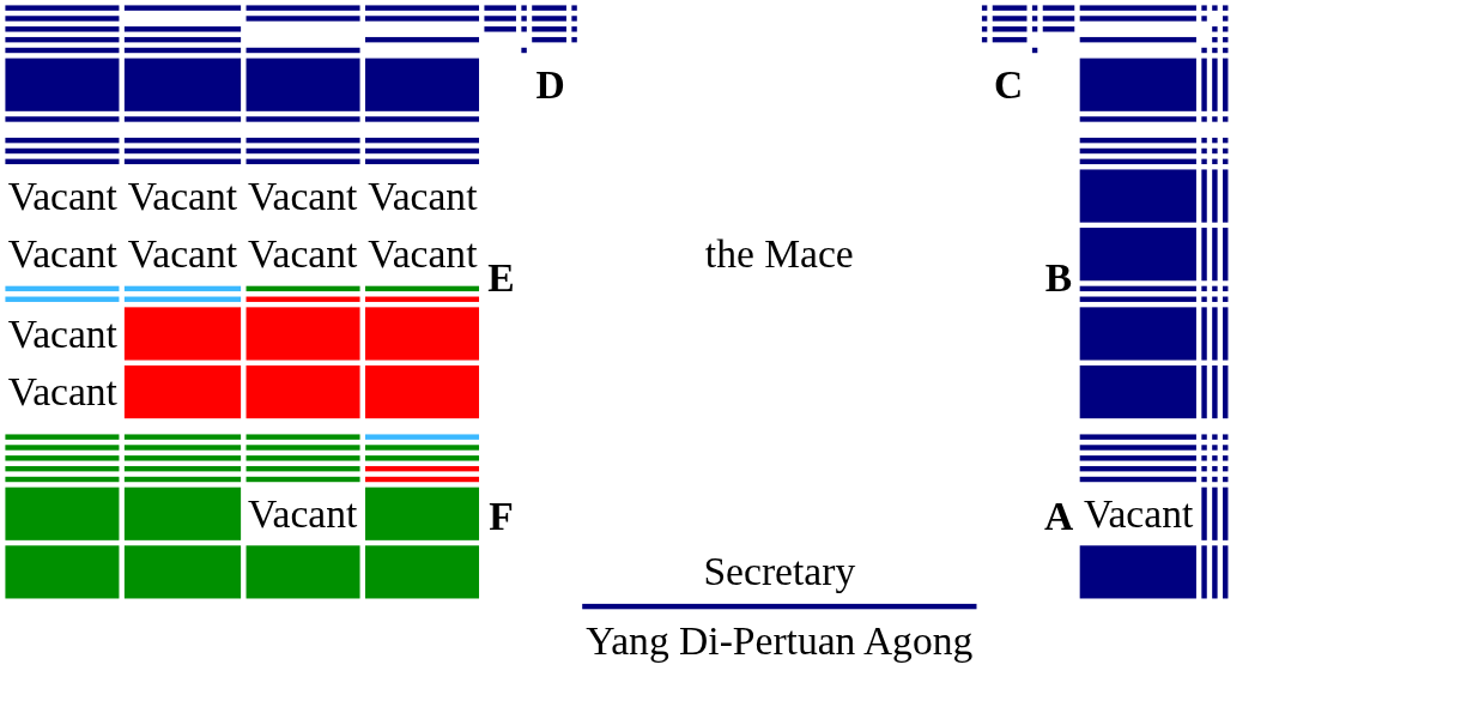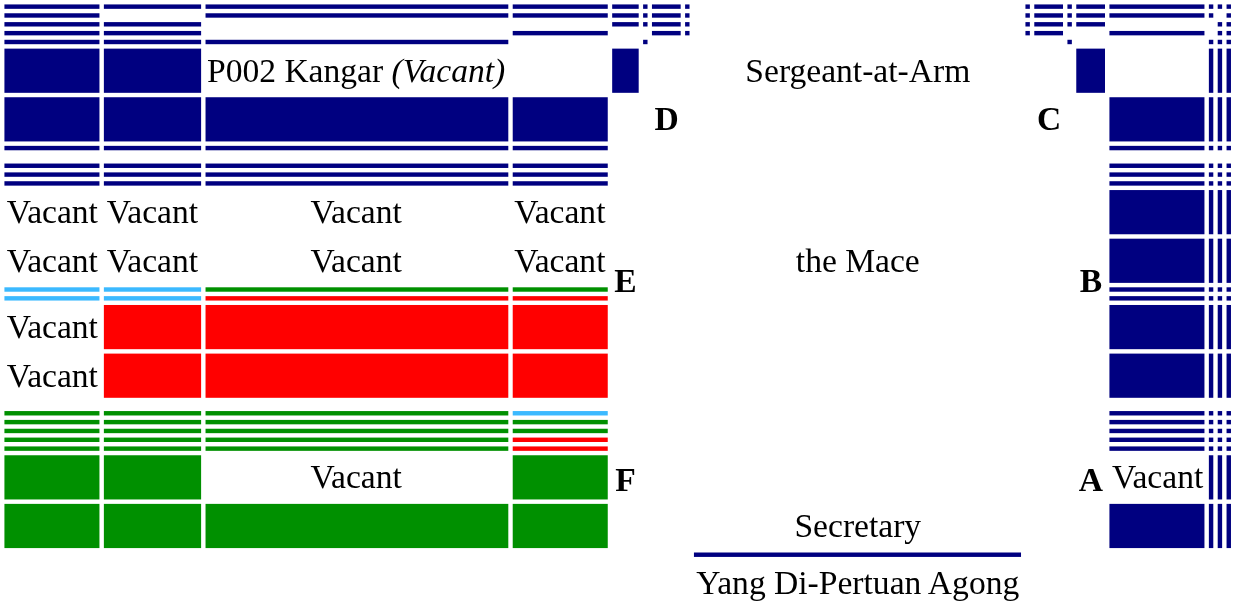+ row: P002 Kangar (Vacant) | Sergeant-at-Arm
